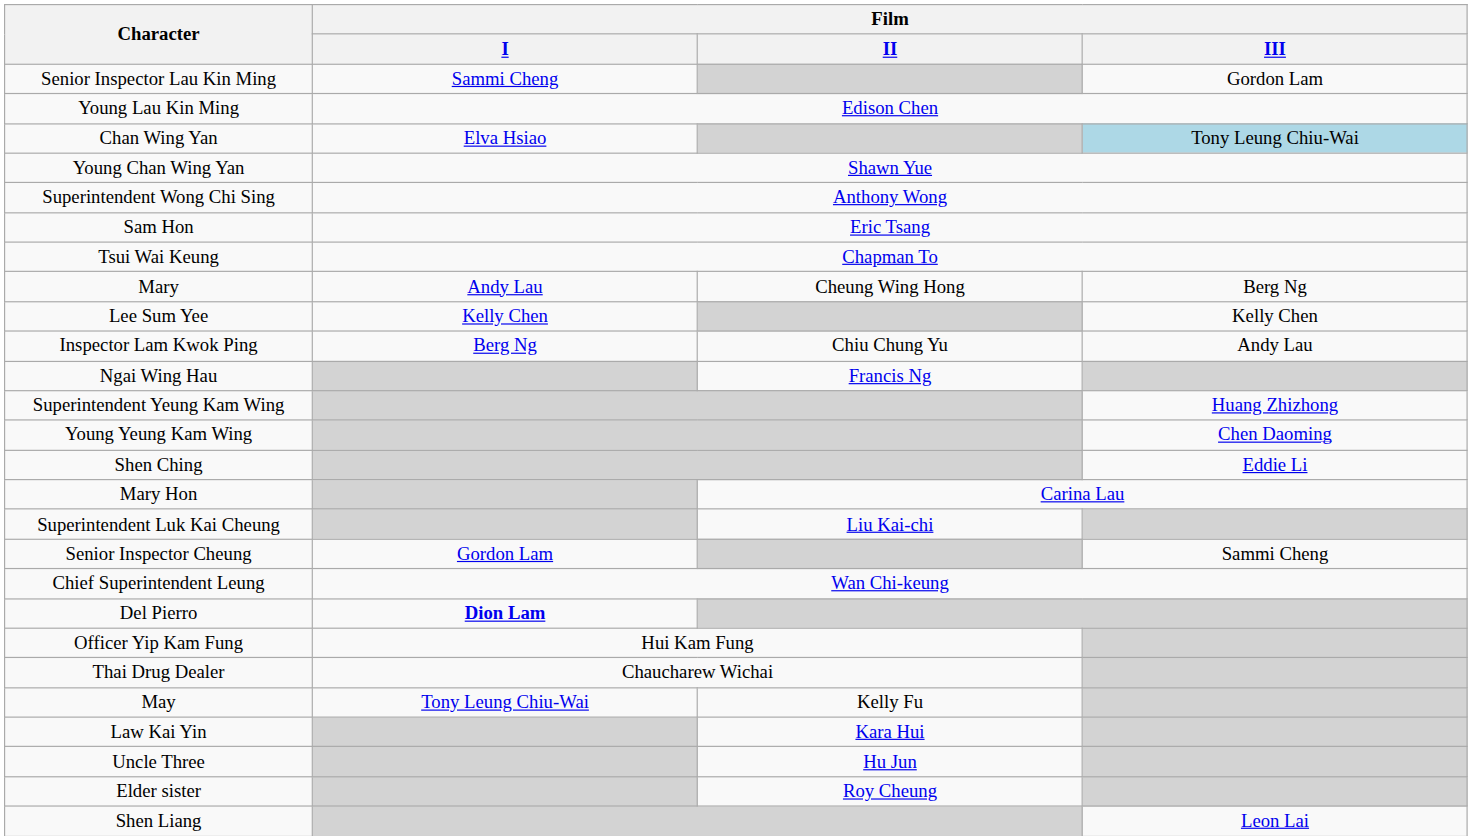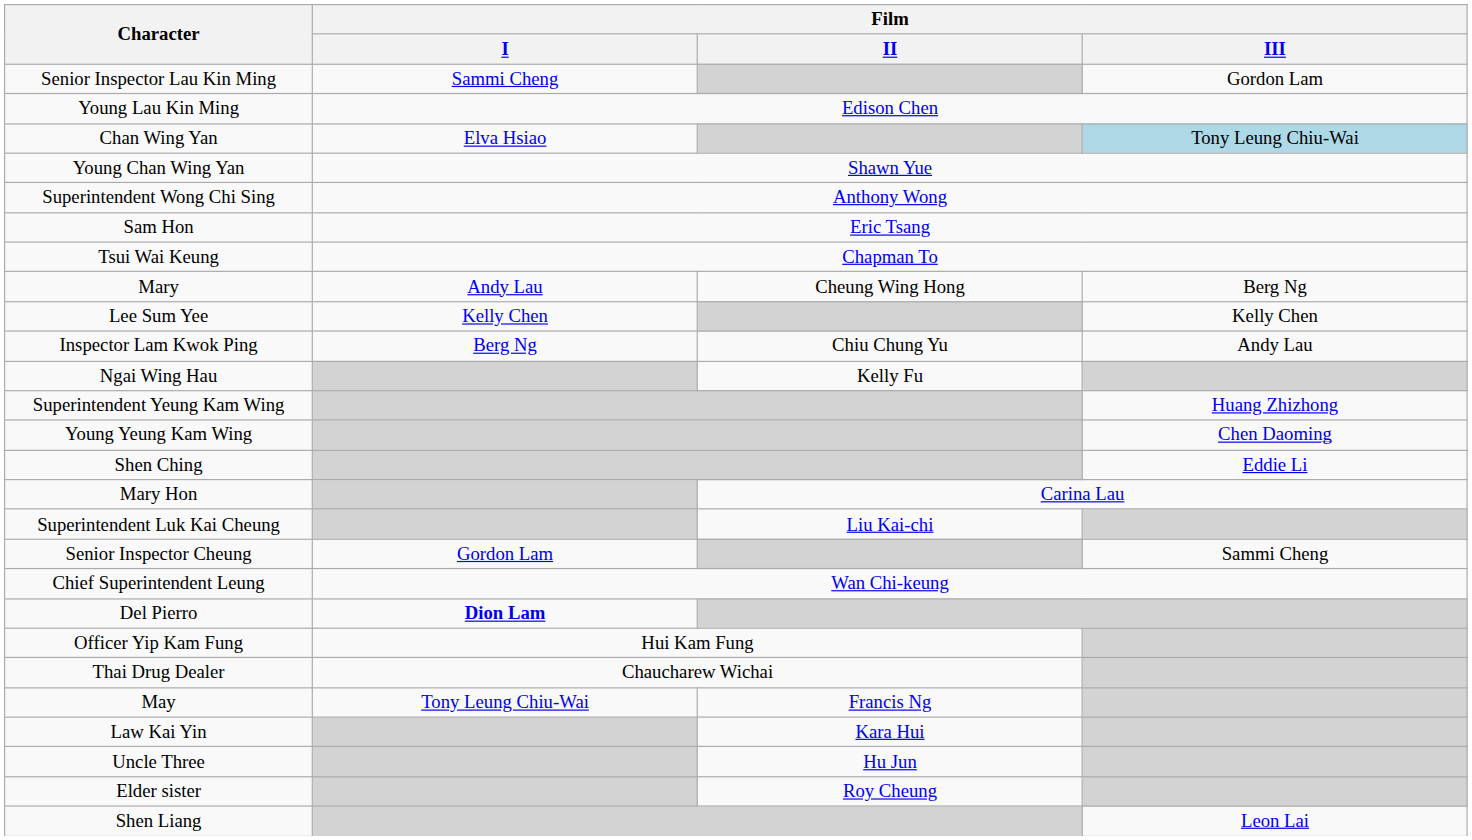Ngai Wing Hau | Film / II: Francis Ng -> Kelly Fu
May | Film / II: Kelly Fu -> Francis Ng
